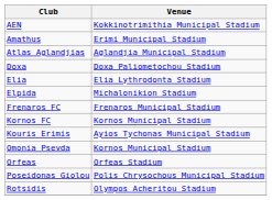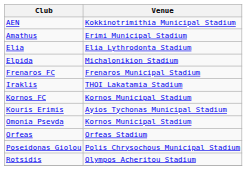- row: Atlas Aglandjias | Aglandjia Municipal Stadium
- row: Doxa | Doxa Paliometochou Stadium
+ row: Iraklis | THOI Lakatamia Stadium
